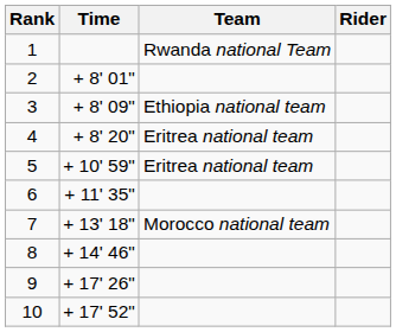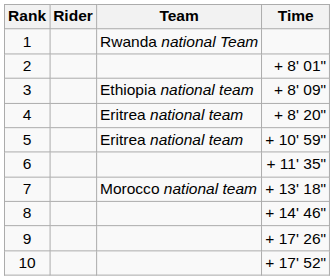columns swapped: Rider <-> Time
